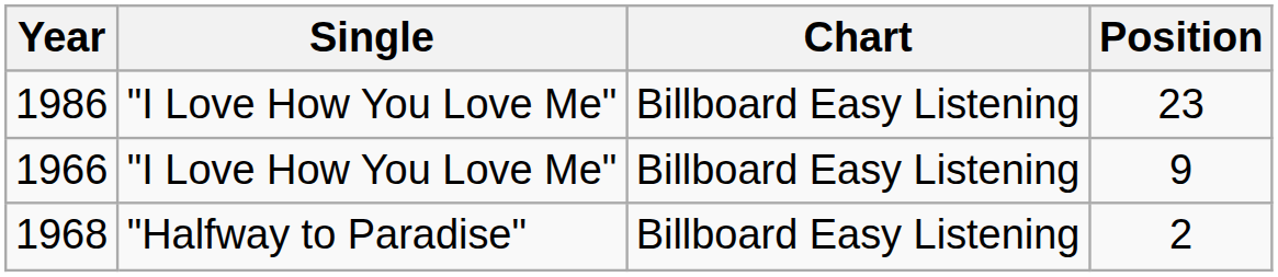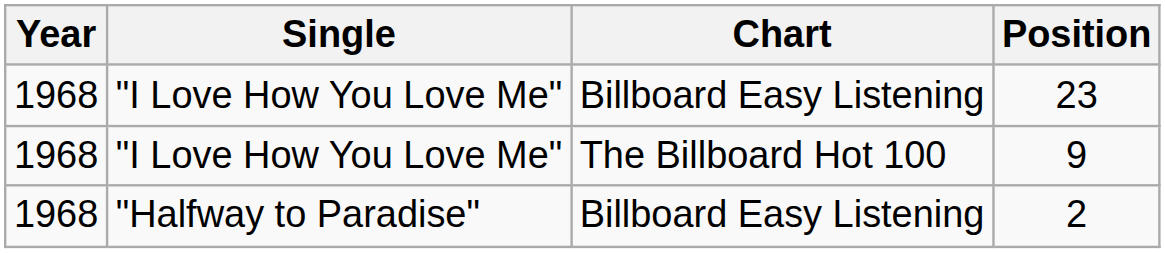23 | Year: 1986 -> 1968
9 | Year: 1966 -> 1968
9 | Chart: Billboard Easy Listening -> The Billboard Hot 100
